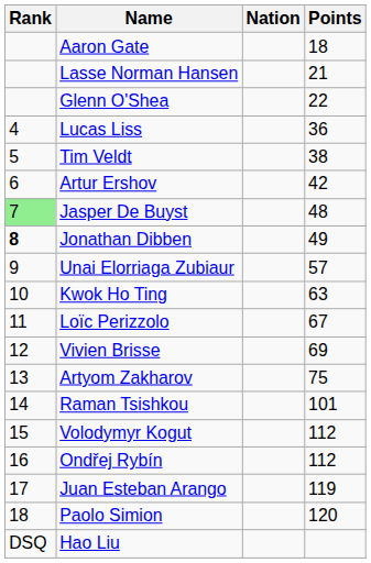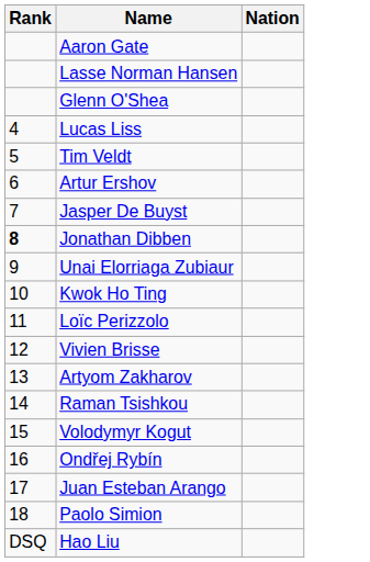- column: Points | 18 | 21 | 22 | 36 | 38 | 42 | 48 | 49 | 57 | 63 | 67 | 69 | 75 | 101 | 112 | 112 | 119 | 120
Jasper De Buyst | Rank: lightgreen background -> no background
